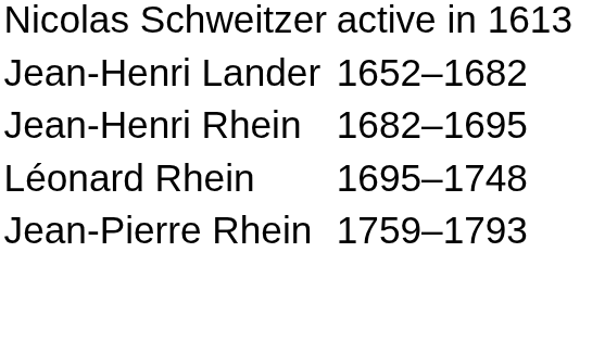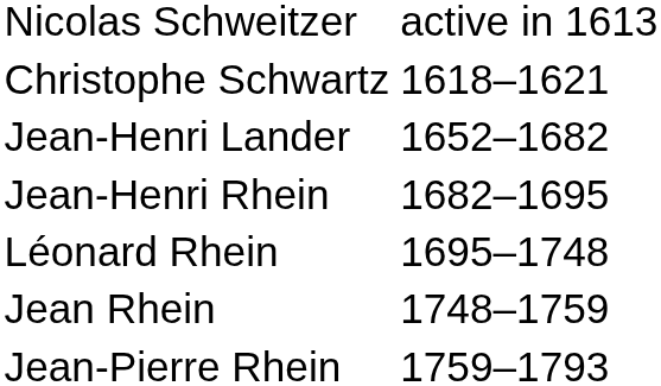+ row: Christophe Schwartz | 1618–1621
+ row: Jean Rhein | 1748–1759
